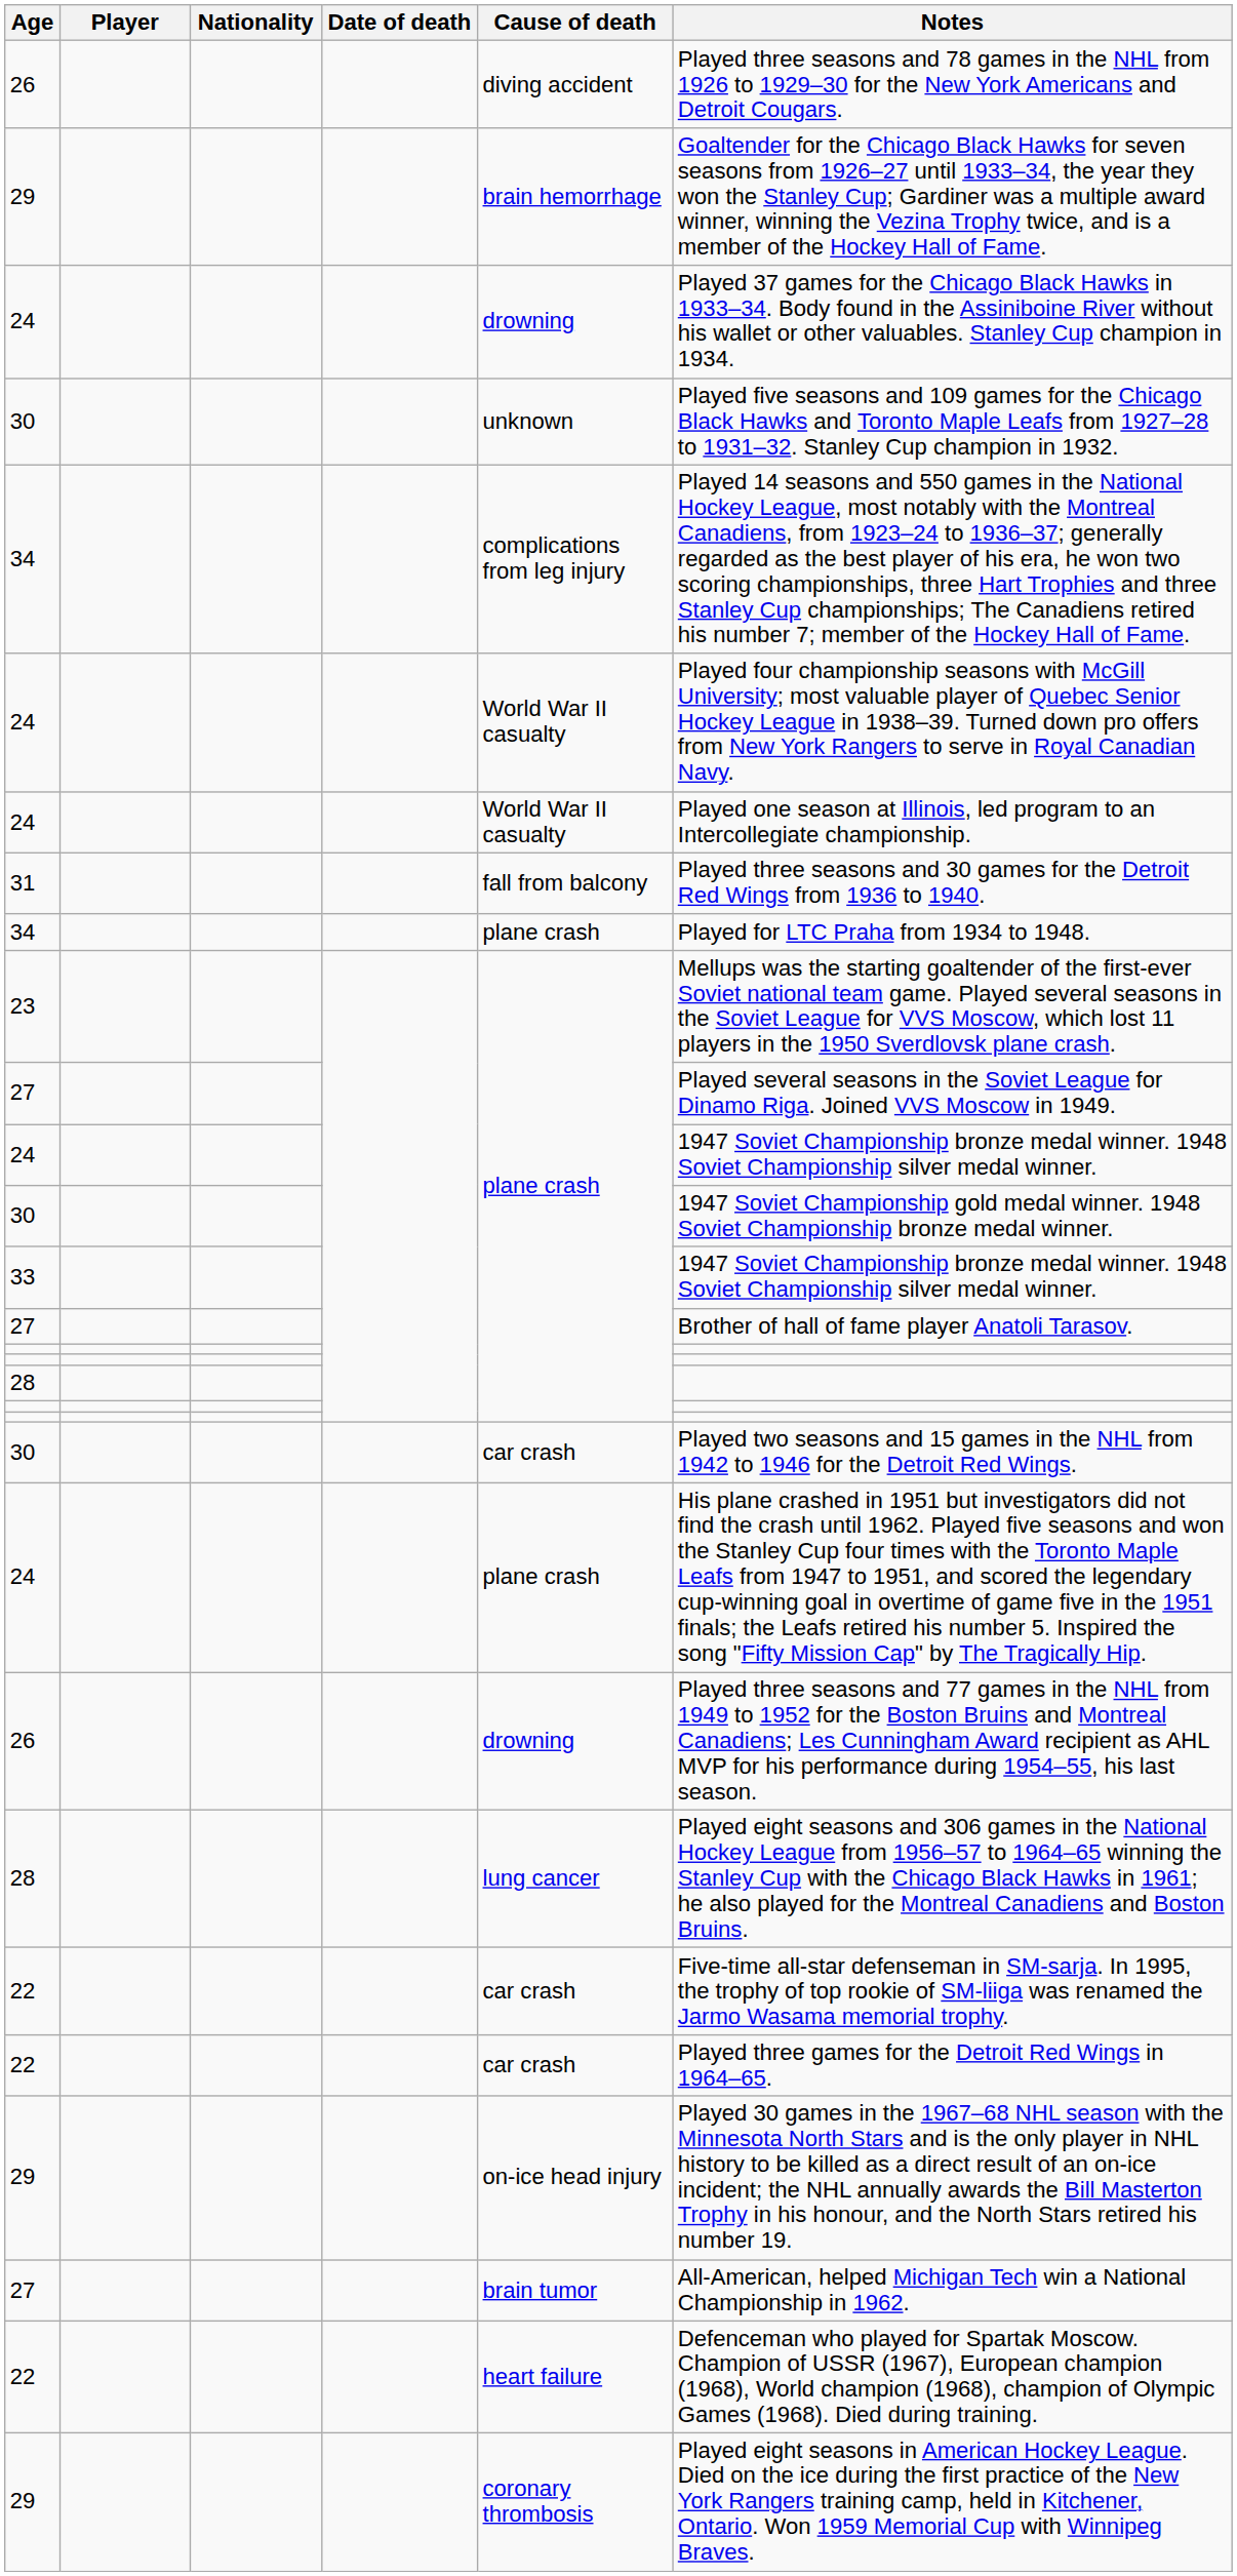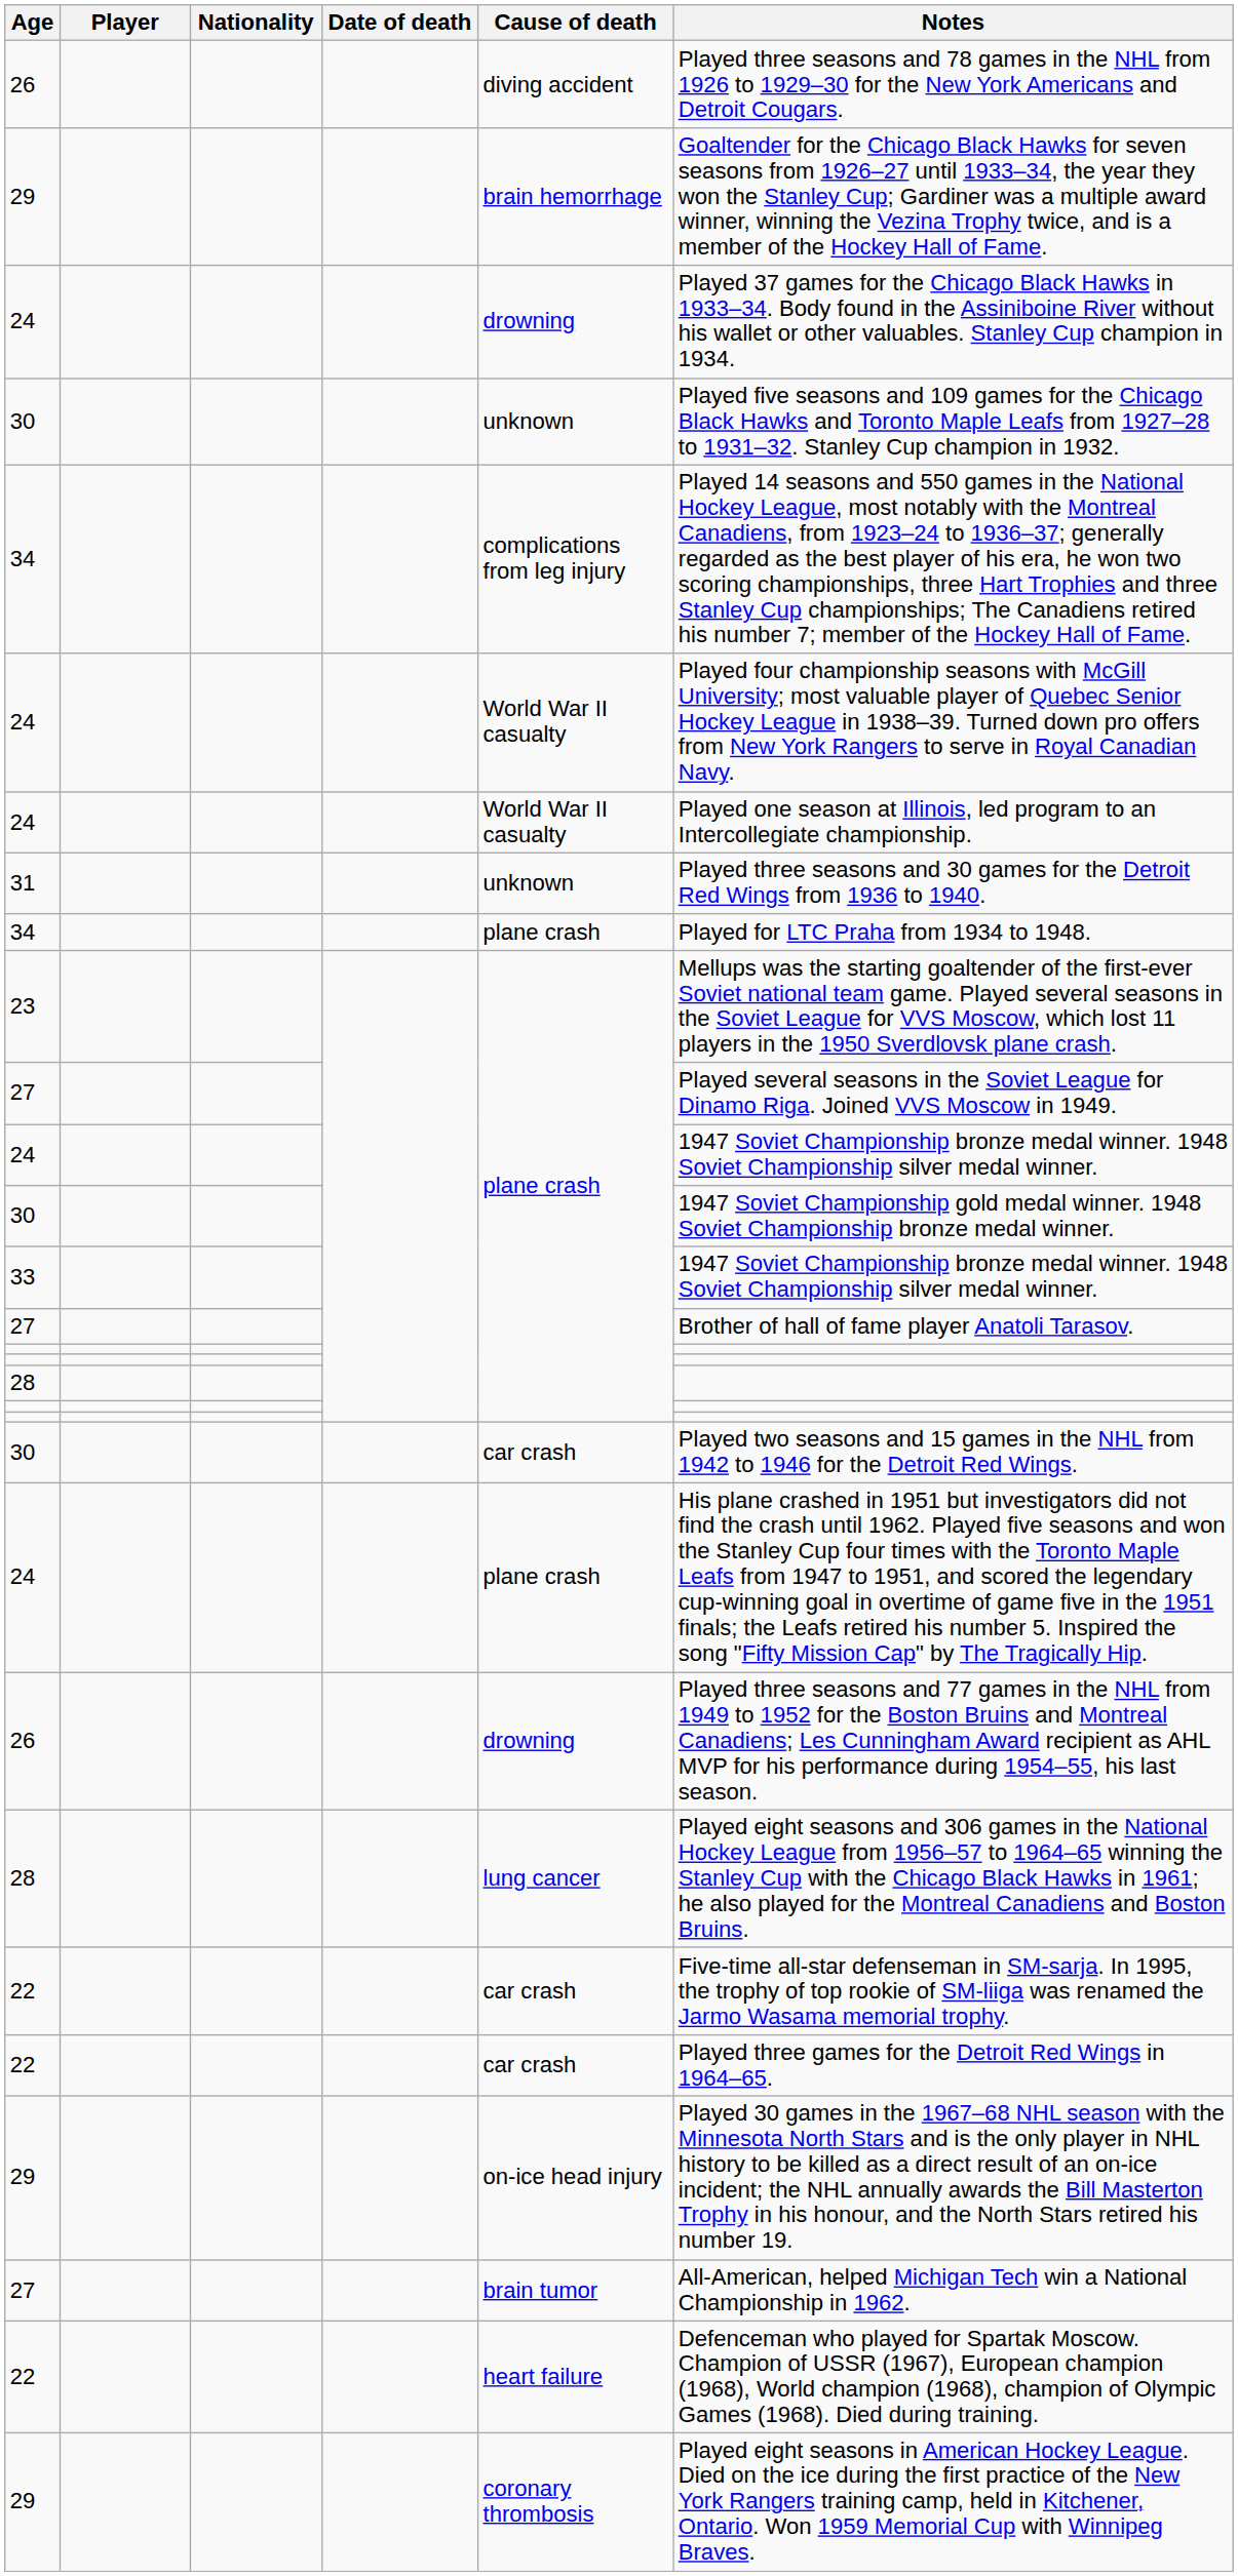31 | Cause of death: fall from balcony -> unknown
